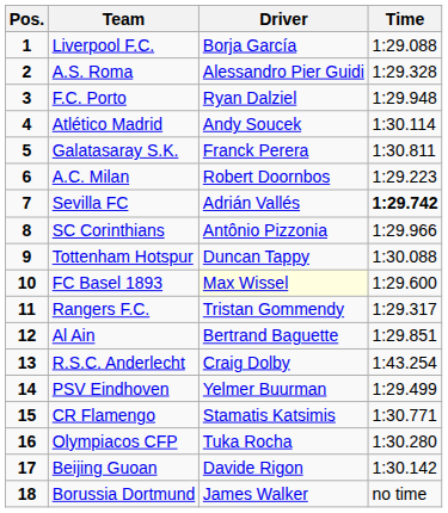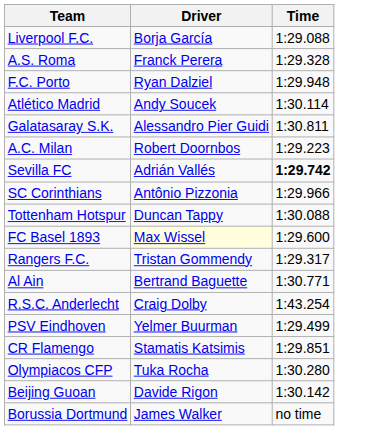- column: Pos. | 1 | 2 | 3 | 4 | 5 | 6 | 7 | 8 | 9 | 10 | 11 | 12 | 13 | 14 | 15 | 16 | 17 | 18
A.S. Roma | Driver: Alessandro Pier Guidi -> Franck Perera
Galatasaray S.K. | Driver: Franck Perera -> Alessandro Pier Guidi
Al Ain | Time: 1:29.851 -> 1:30.771
CR Flamengo | Time: 1:30.771 -> 1:29.851
